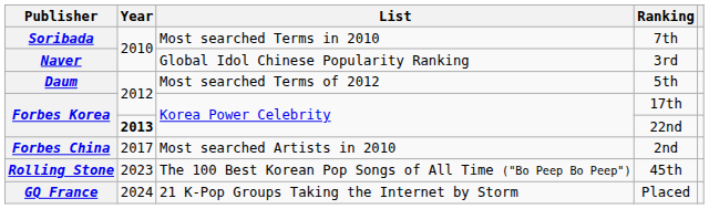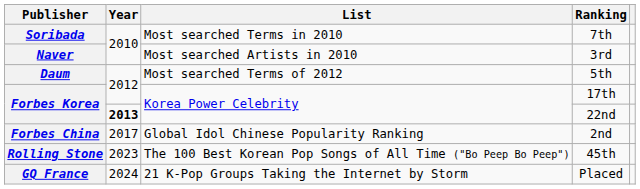3rd | List: Global Idol Chinese Popularity Ranking -> Most searched Artists in 2010
2nd | List: Most searched Artists in 2010 -> Global Idol Chinese Popularity Ranking
